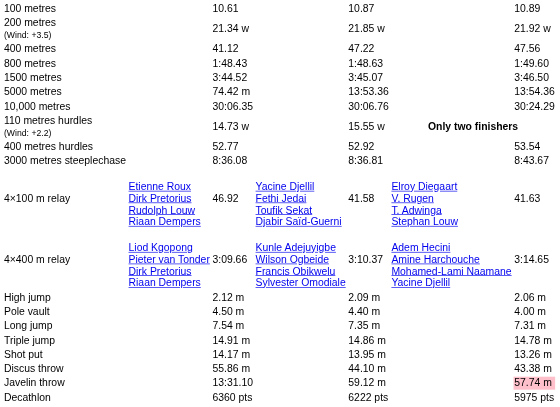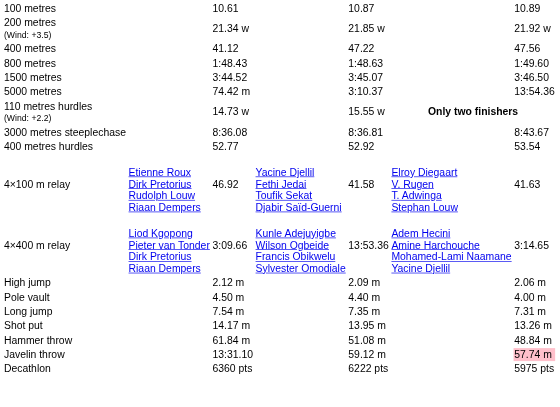5000 metres | column 5: 13:53.36 -> 3:10.37
- row: 10,000 metres | 30:06.35 | 30:06.76 | 30:24.29
rows swapped: 400 metres hurdles <-> 3000 metres steeplechase
4×400 m relay | column 5: 3:10.37 -> 13:53.36
- row: Triple jump | 14.91 m | 14.86 m | 14.78 m
- row: Discus throw | 55.86 m | 44.10 m | 43.38 m
+ row: Hammer throw | 61.84 m | 51.08 m | 48.84 m
